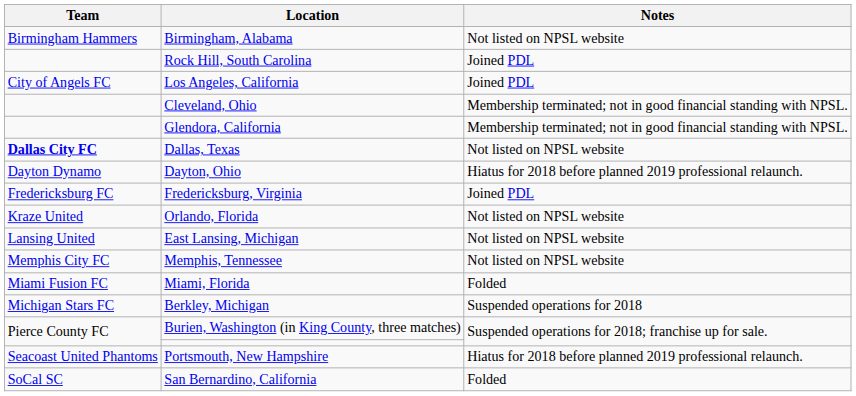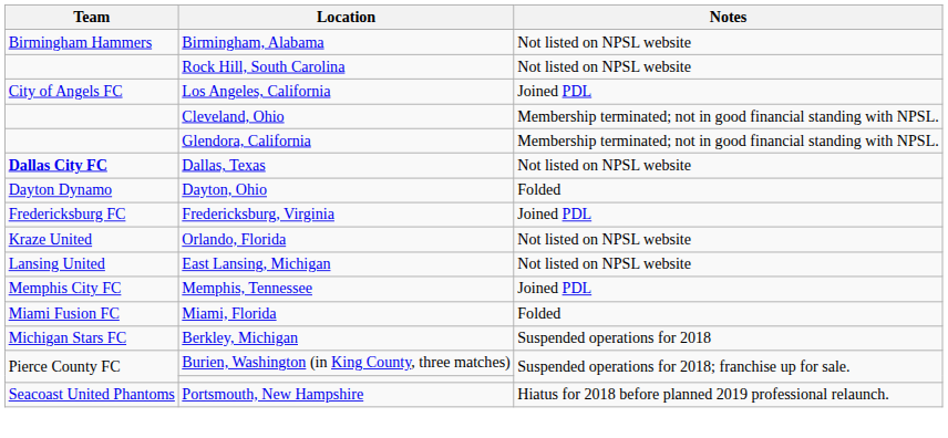Rock Hill, South Carolina | Notes: Joined PDL -> Not listed on NPSL website
Dayton, Ohio | Notes: Hiatus for 2018 before planned 2019 professional relaunch. -> Folded
Memphis, Tennessee | Notes: Not listed on NPSL website -> Joined PDL
- row: SoCal SC | San Bernardino, California | Folded
